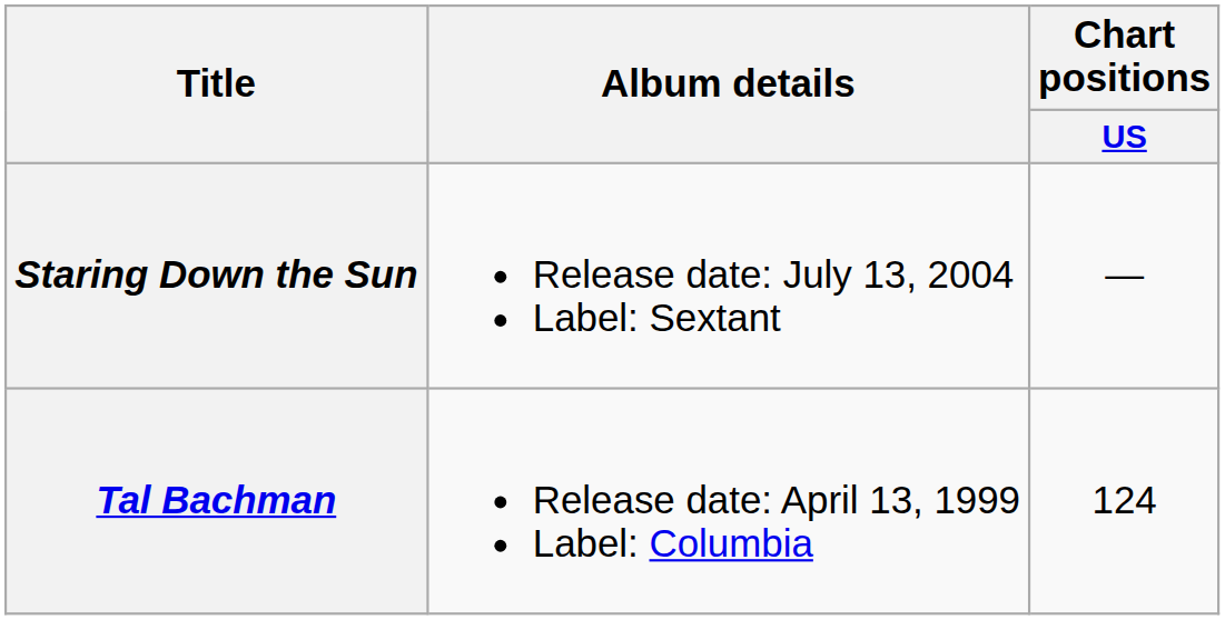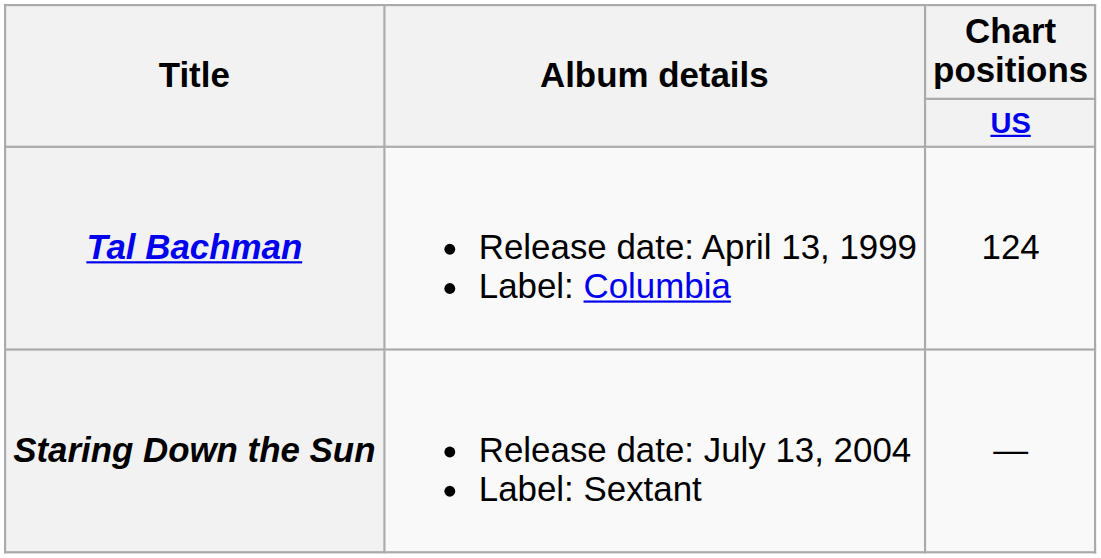rows swapped: Tal Bachman <-> Staring Down the Sun
